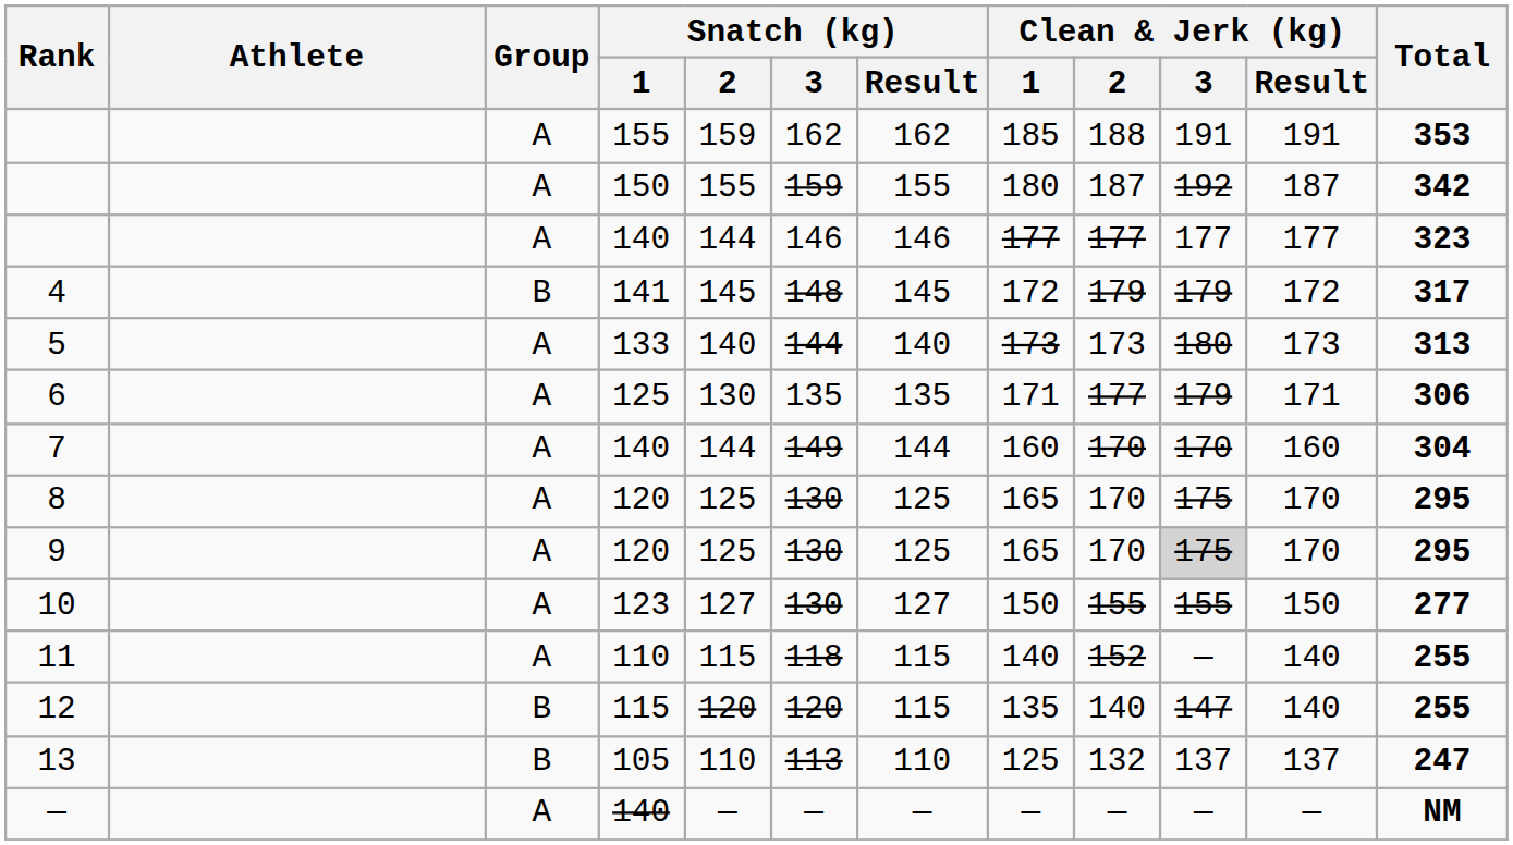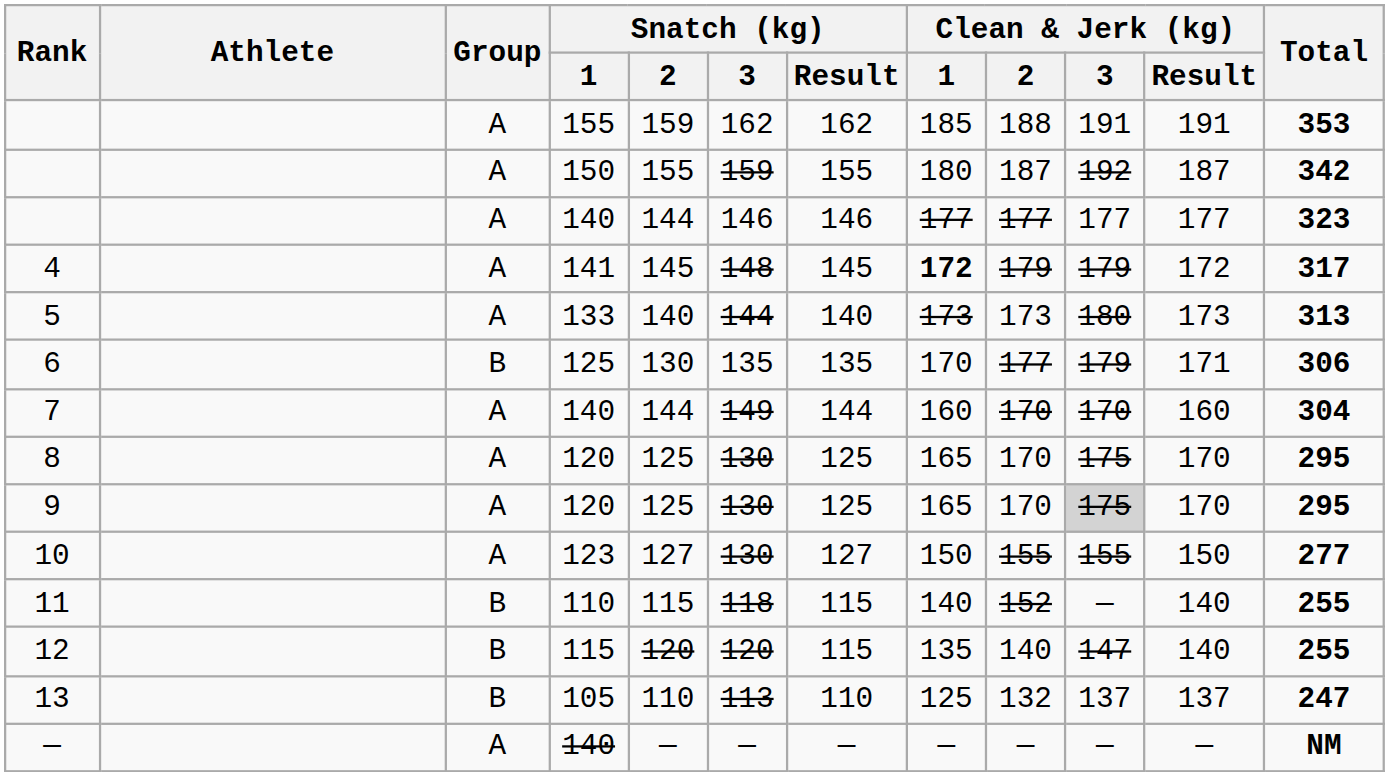4 | Group: B -> A
4 | Clean & Jerk (kg) / 1: normal -> bold
6 | Group: A -> B
6 | Clean & Jerk (kg) / 1: 171 -> 170
11 | Group: A -> B
